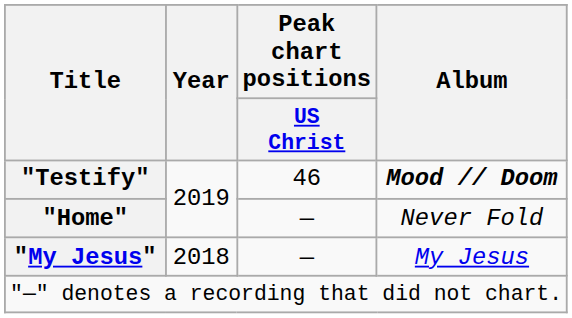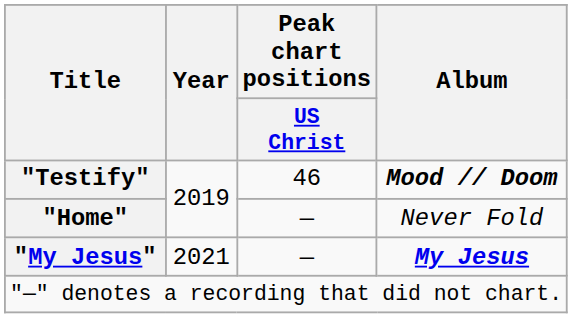"My Jesus" | Year: 2018 -> 2021
"My Jesus" | Album: normal -> bold
